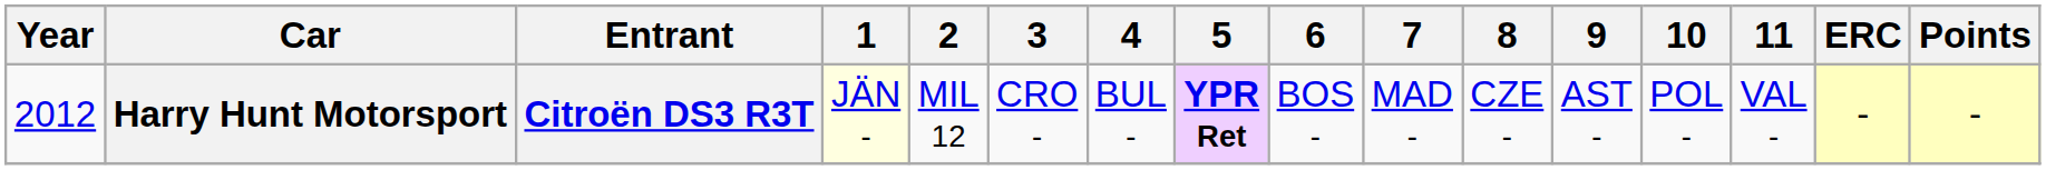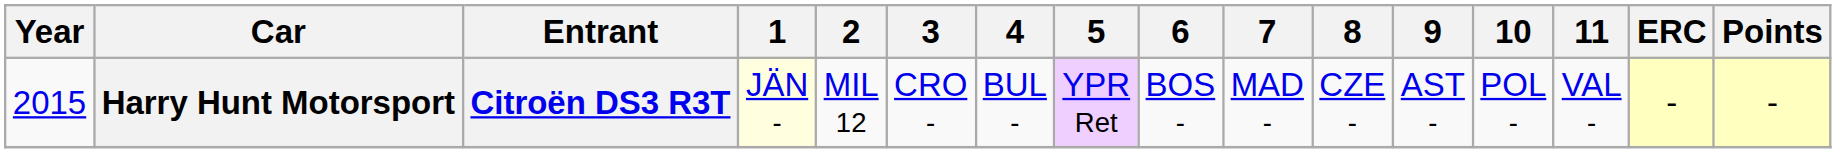Harry Hunt Motorsport | Year: 2012 -> 2015
Harry Hunt Motorsport | 5: bold -> normal
